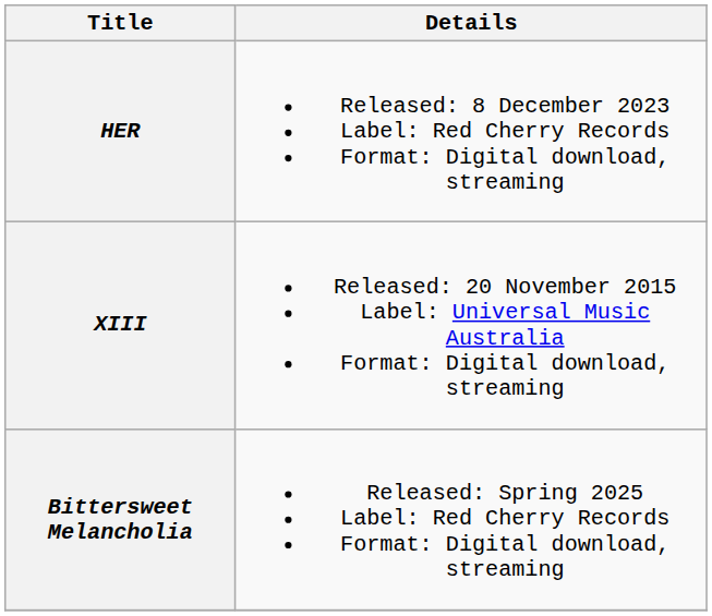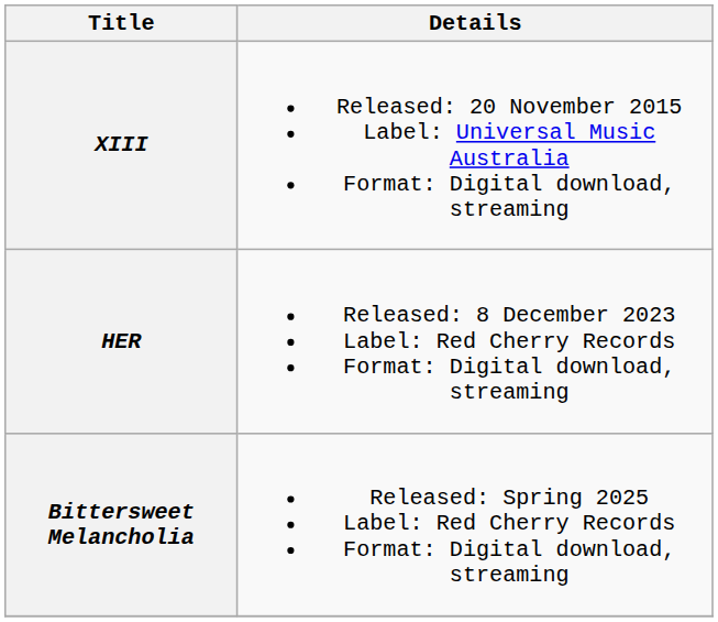rows swapped: XIII <-> HER
